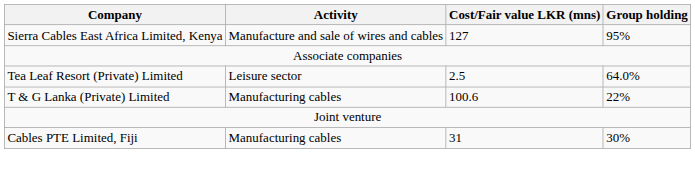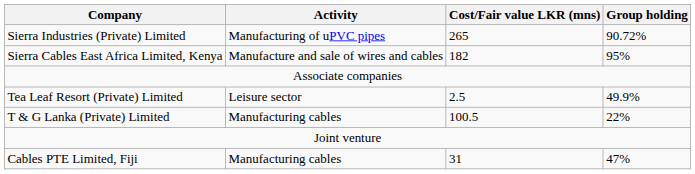+ row: Sierra Industries (Private) Limited | Manufacturing of uPVC pipes | 265 | 90.72%
Sierra Cables East Africa Limited, Kenya | Cost/Fair value LKR (mns): 127 -> 182
Tea Leaf Resort (Private) Limited | Group holding: 64.0% -> 49.9%
T & G Lanka (Private) Limited | Cost/Fair value LKR (mns): 100.6 -> 100.5
Cables PTE Limited, Fiji | Group holding: 30% -> 47%
